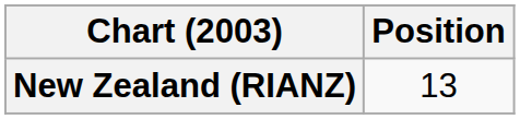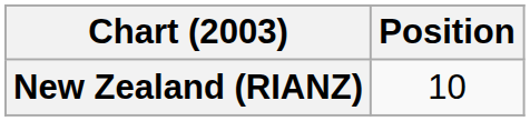New Zealand (RIANZ) | Position: 13 -> 10
